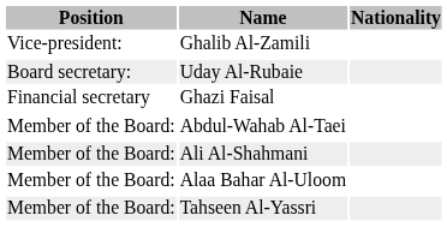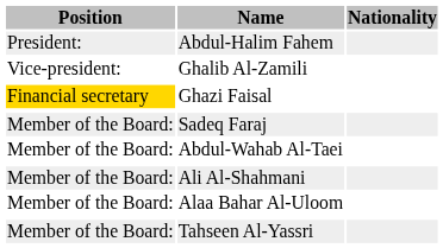+ row: President: | Abdul-Halim Fahem
- row: Board secretary: | Uday Al-Rubaie
Ghazi Faisal | Position: no background -> gold background
+ row: Member of the Board: | Sadeq Faraj
